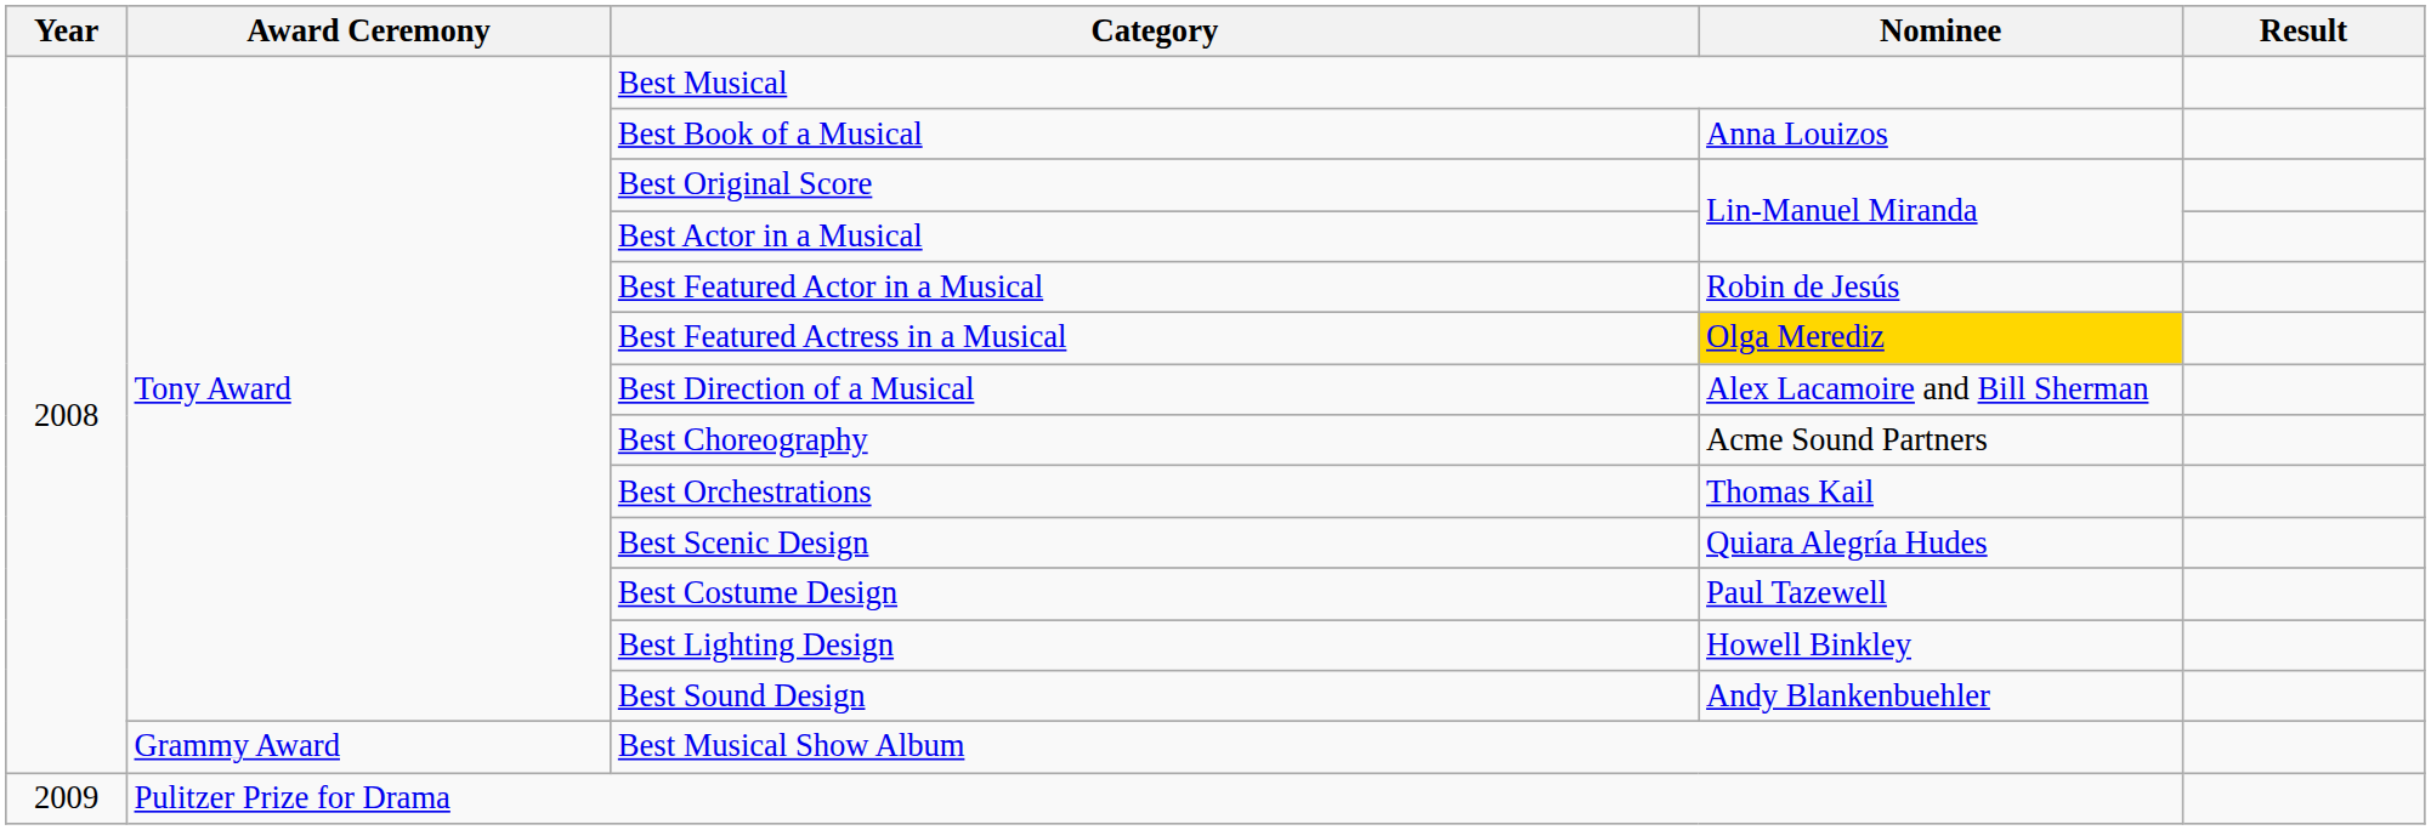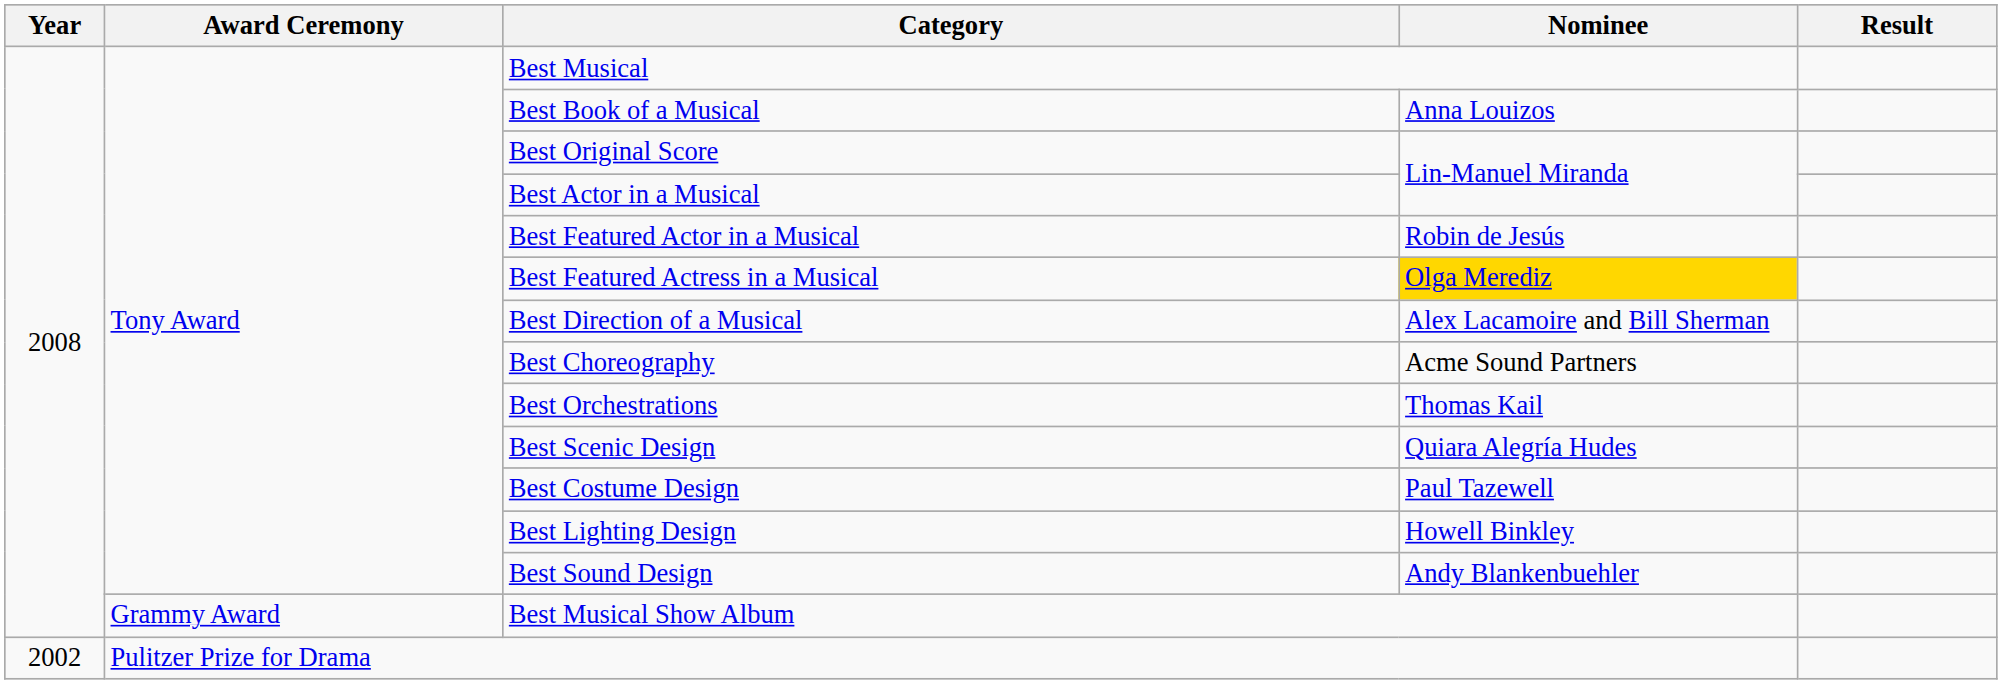Pulitzer Prize for Drama | Year: 2009 -> 2002
